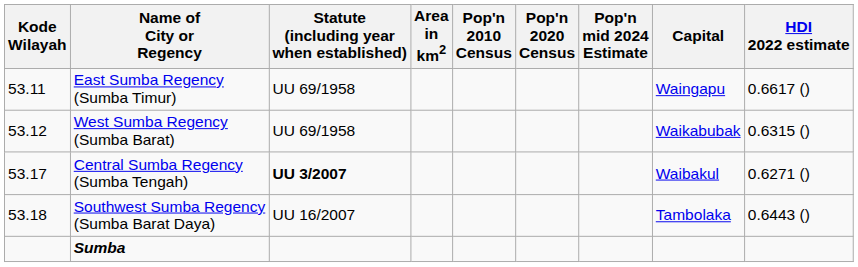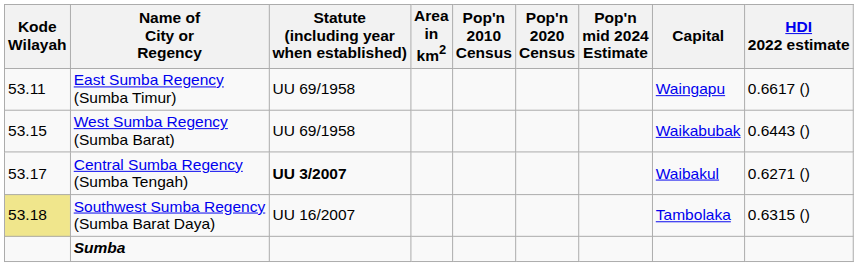West Sumba Regency (Sumba Barat) | Kode Wilayah: 53.12 -> 53.15
West Sumba Regency (Sumba Barat) | HDI 2022 estimate: 0.6315 () -> 0.6443 ()
Southwest Sumba Regency (Sumba Barat Daya) | Kode Wilayah: no background -> khaki background
Southwest Sumba Regency (Sumba Barat Daya) | HDI 2022 estimate: 0.6443 () -> 0.6315 ()
